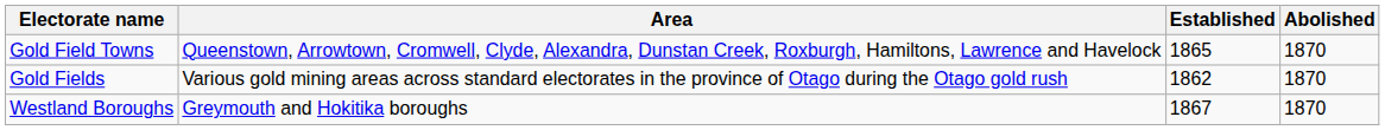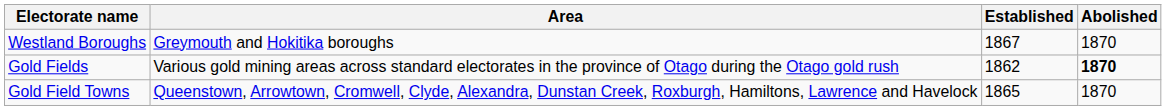rows swapped: Gold Field Towns <-> Westland Boroughs
Gold Fields | Abolished: normal -> bold
